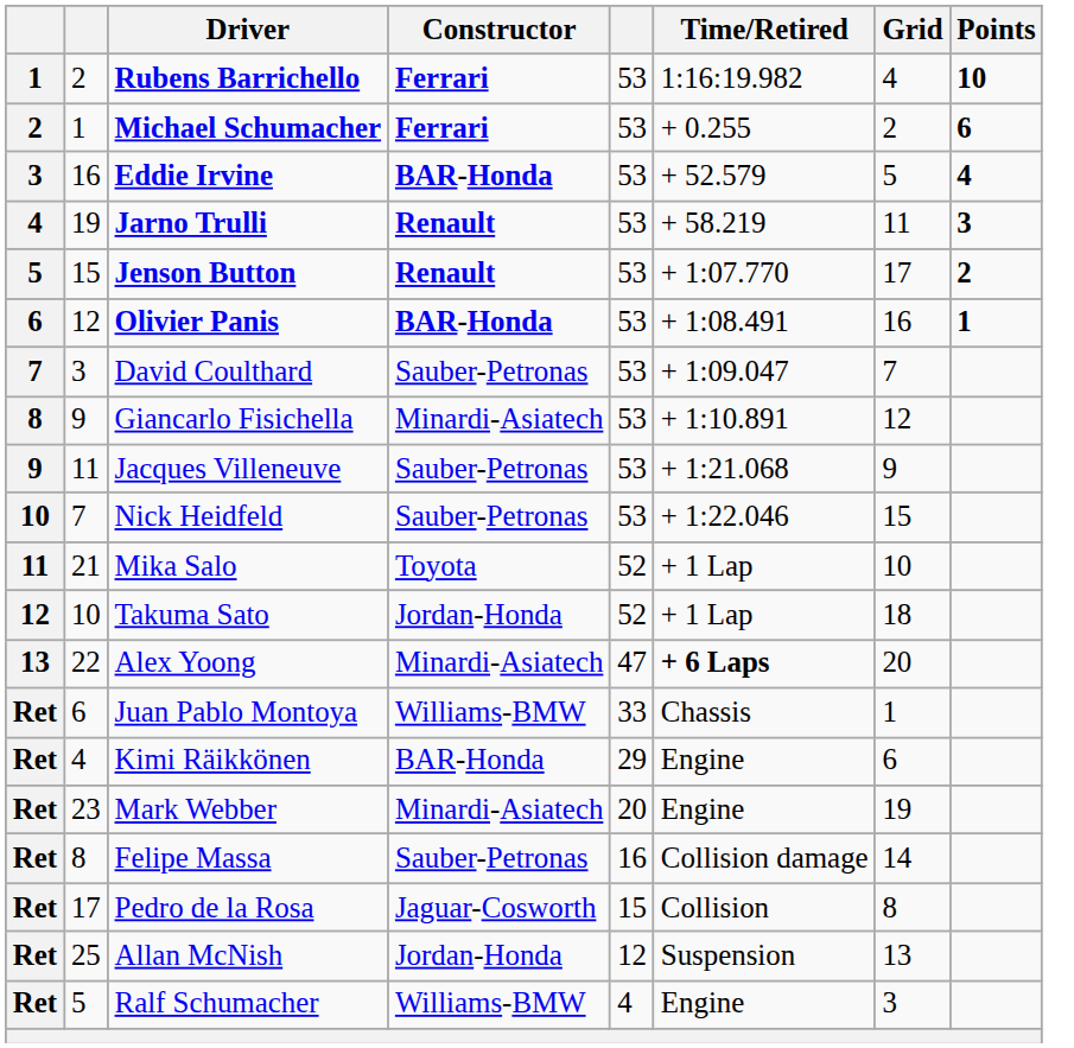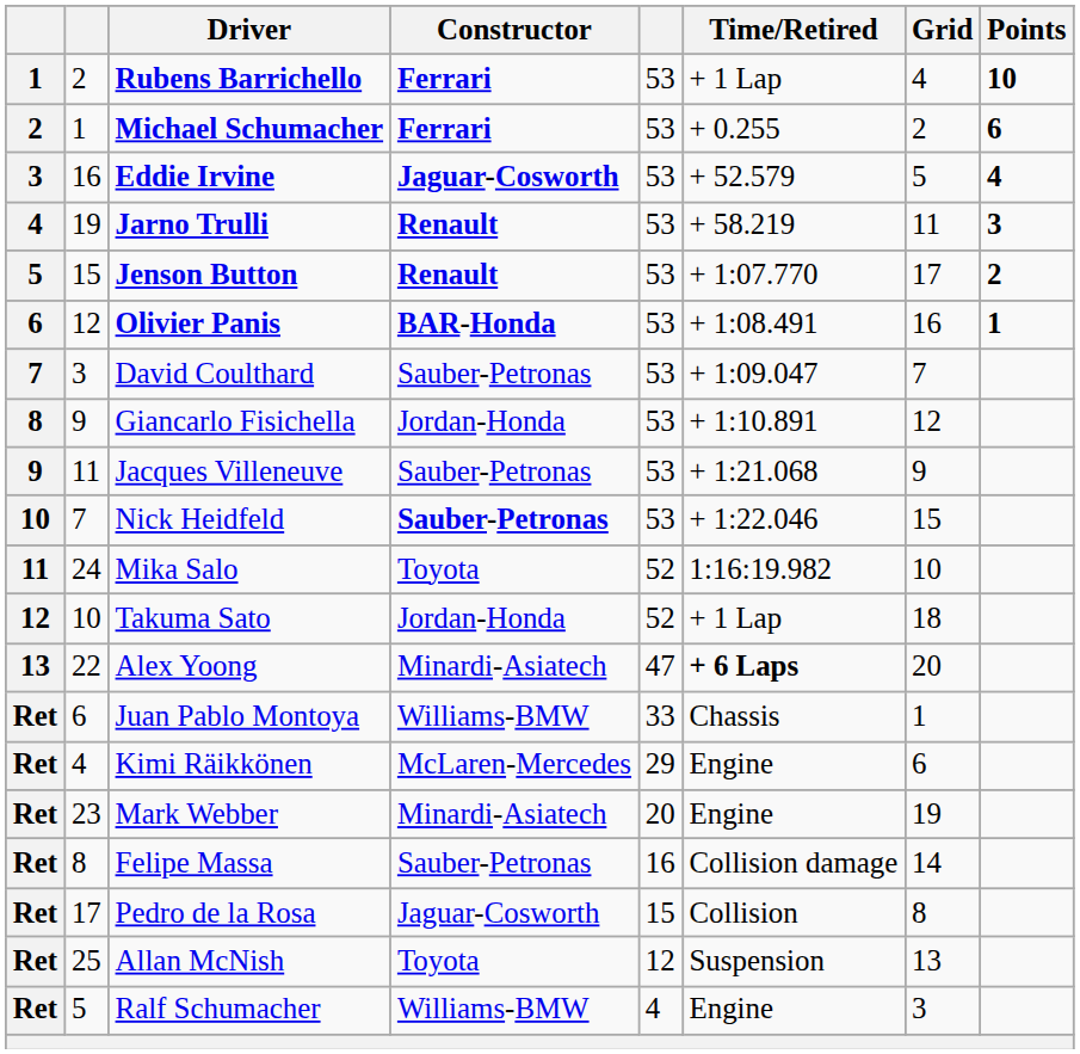Rubens Barrichello | Time/Retired: 1:16:19.982 -> + 1 Lap
Eddie Irvine | Constructor: BAR-Honda -> Jaguar-Cosworth
Giancarlo Fisichella | Constructor: Minardi-Asiatech -> Jordan-Honda
Nick Heidfeld | Constructor: normal -> bold
Mika Salo | column 2: 21 -> 24
Mika Salo | Time/Retired: + 1 Lap -> 1:16:19.982
Kimi Räikkönen | Constructor: BAR-Honda -> McLaren-Mercedes
Allan McNish | Constructor: Jordan-Honda -> Toyota
